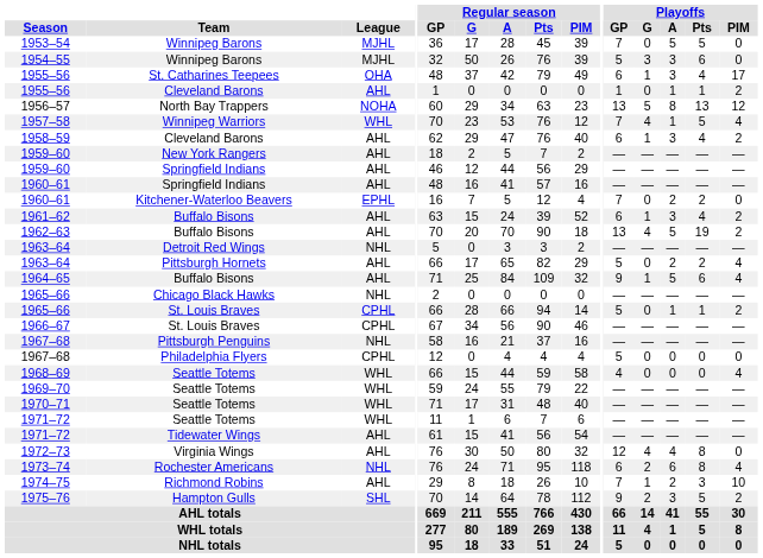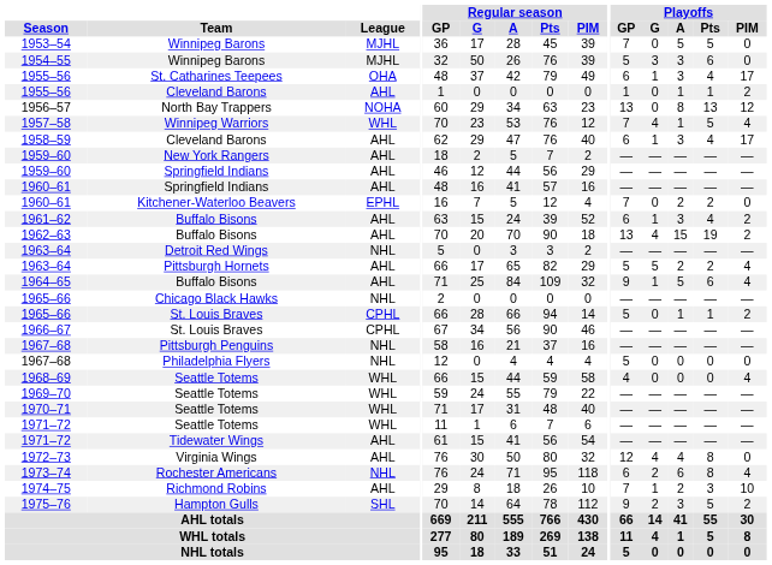1956–57 | Playoffs / G: 5 -> 0
1958–59 | Playoffs / PIM: 2 -> 17
1962–63 | Playoffs / A: 5 -> 15
1963–64 / Pittsburgh Hornets | Playoffs / G: 0 -> 5
1967–68 / Philadelphia Flyers | League: CPHL -> NHL
